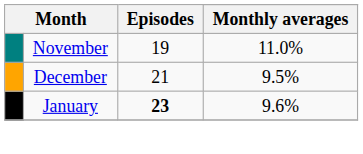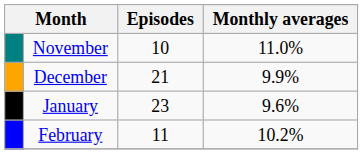November | Episodes: 19 -> 10
December | Monthly averages: 9.5% -> 9.9%
January | Episodes: bold -> normal
+ row: February | 11 | 10.2%
